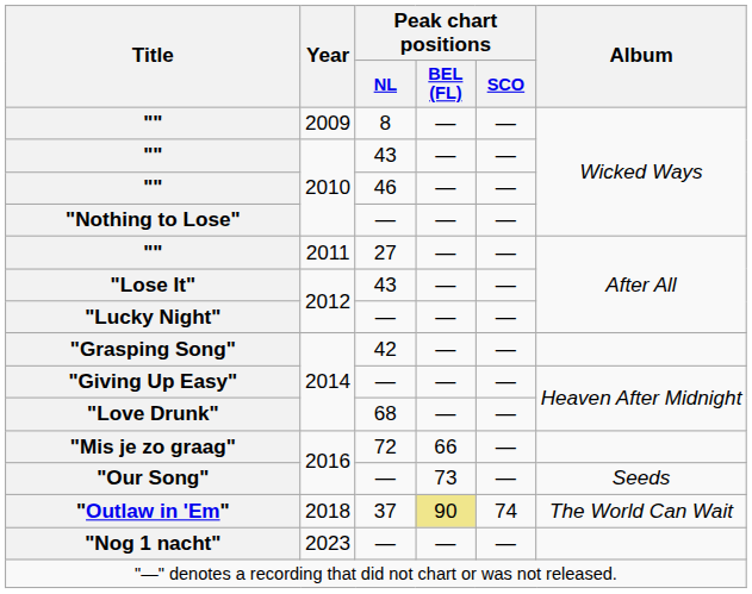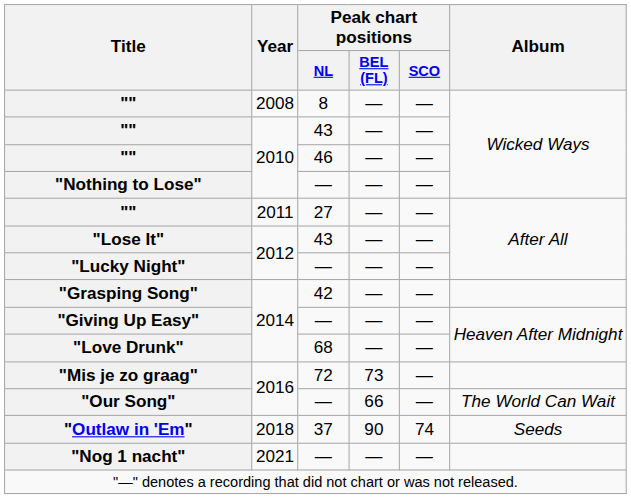"" / 8 | Year: 2009 -> 2008
"Mis je zo graag" | Peak chart positions / BEL (FL): 66 -> 73
"Our Song" | Peak chart positions / BEL (FL): 73 -> 66
"Our Song" | Album: Seeds -> The World Can Wait
"Outlaw in 'Em" | Peak chart positions / BEL (FL): khaki background -> no background
"Outlaw in 'Em" | Album: The World Can Wait -> Seeds
"Nog 1 nacht" | Year: 2023 -> 2021
